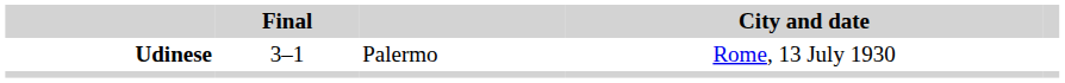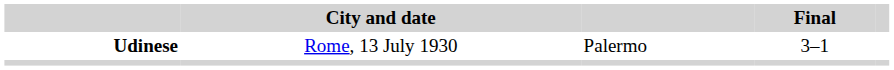columns swapped: Final <-> City and date
